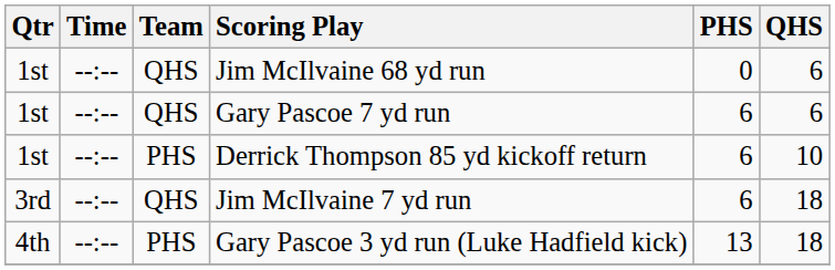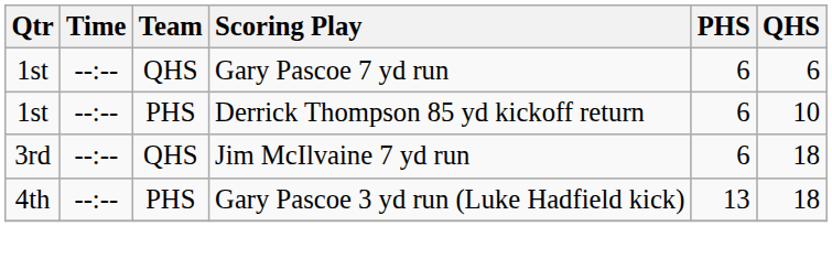- row: 1st | --:-- | QHS | Jim McIlvaine 68 yd run | 0 | 6
